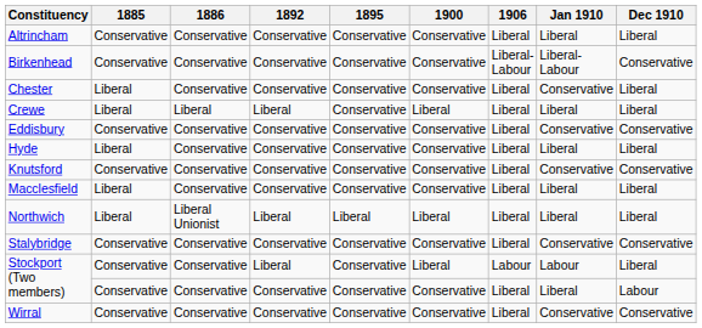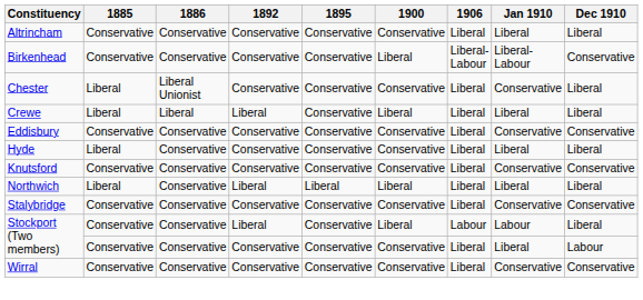Birkenhead | 1900: Conservative -> Liberal
Chester | 1886: Conservative -> Liberal Unionist
- row: Macclesfield | Liberal | Conservative | Conservative | Conservative | Conservative | Liberal | Liberal | Liberal
Northwich | 1886: Liberal Unionist -> Conservative
